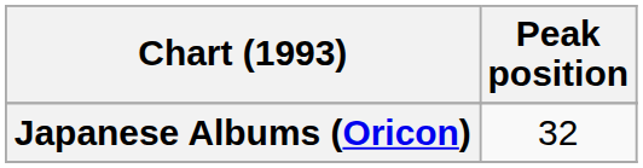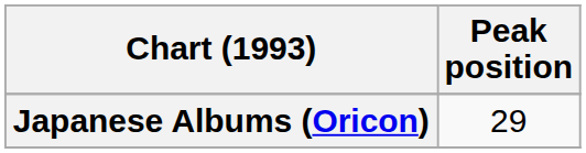Japanese Albums (Oricon) | Peak position: 32 -> 29
